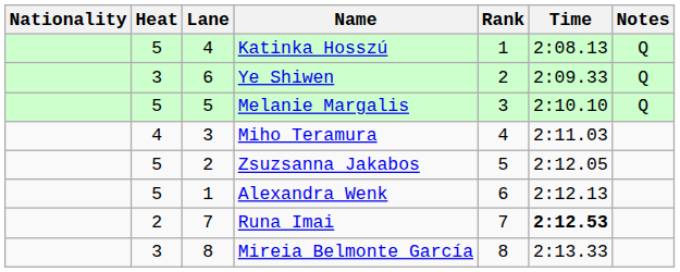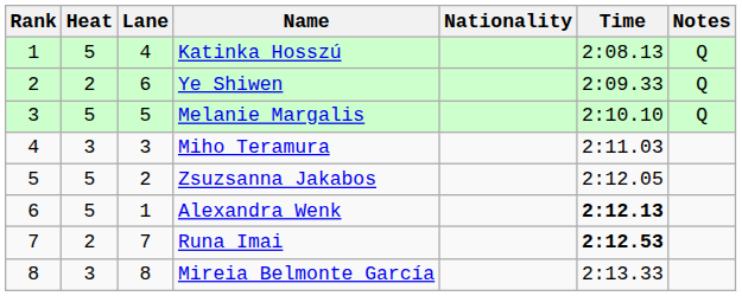columns swapped: Rank <-> Nationality
Ye Shiwen | Heat: 3 -> 2
Miho Teramura | Heat: 4 -> 3
Alexandra Wenk | Time: normal -> bold
